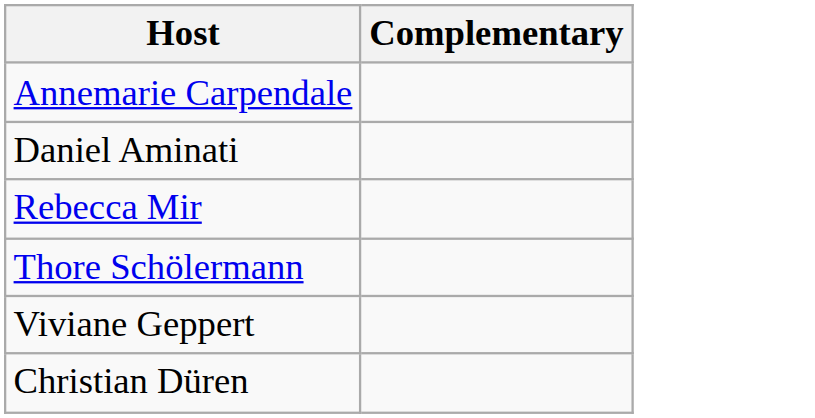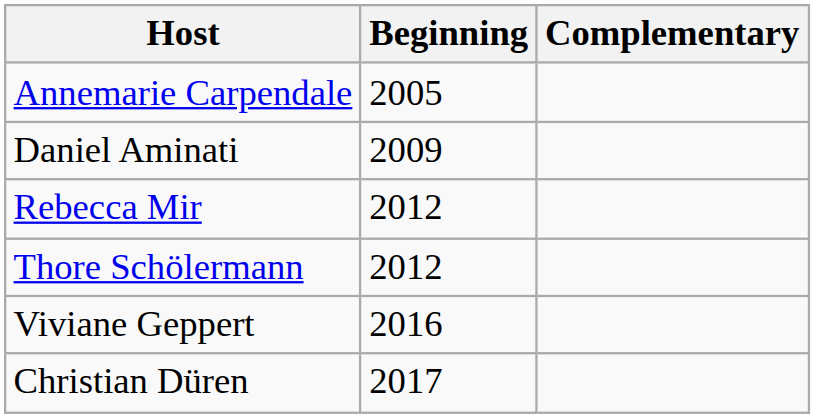+ column: Beginning | 2005 | 2009 | 2012 | 2012 | 2016 | 2017
